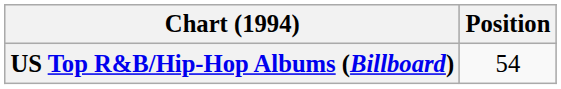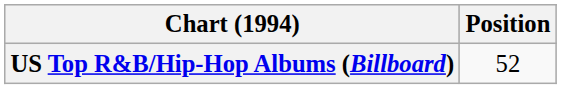US Top R&B/Hip-Hop Albums (Billboard) | Position: 54 -> 52
